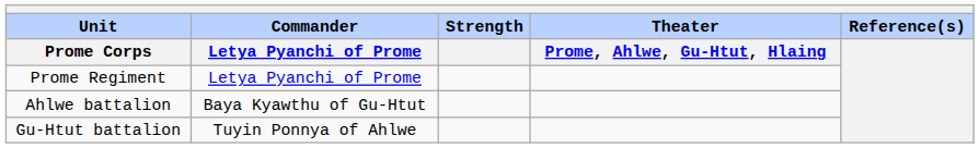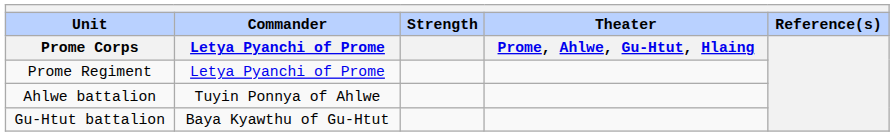Ahlwe battalion | Commander / Letya Pyanchi of Prome: Baya Kyawthu of Gu-Htut -> Tuyin Ponnya of Ahlwe
Gu-Htut battalion | Commander / Letya Pyanchi of Prome: Tuyin Ponnya of Ahlwe -> Baya Kyawthu of Gu-Htut
